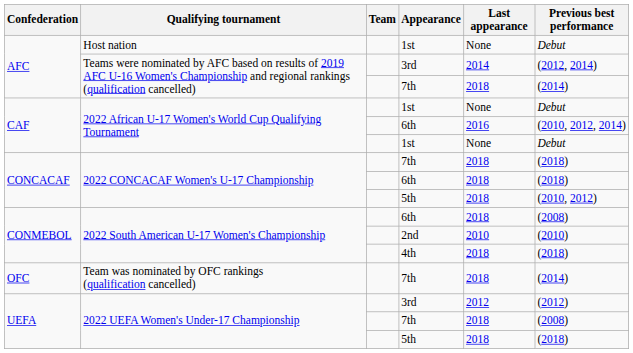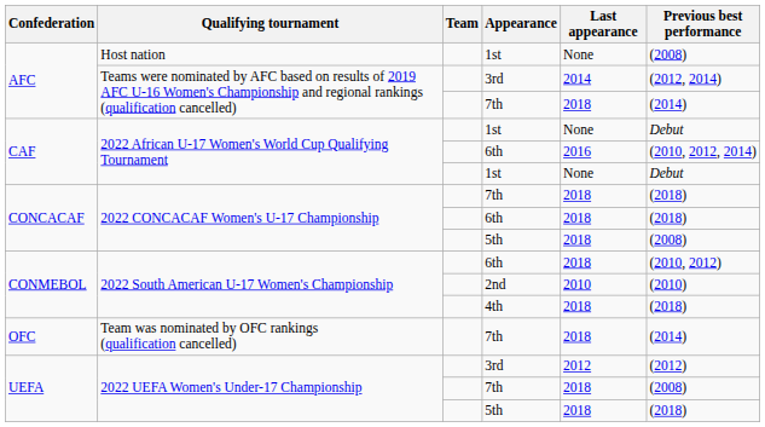Host nation | Previous best performance: Debut -> (2008)
2022 CONCACAF Women's U-17 Championship / 5th | Previous best performance: (2010, 2012) -> (2008)
2022 South American U-17 Women's Championship / 6th | Previous best performance: (2008) -> (2010, 2012)
